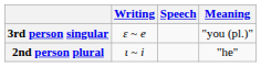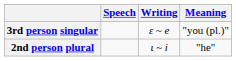columns swapped: Speech <-> Writing
